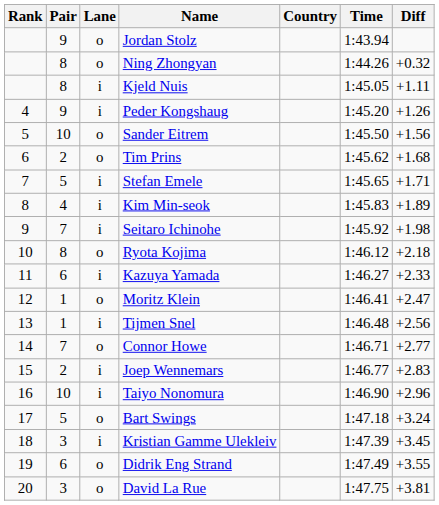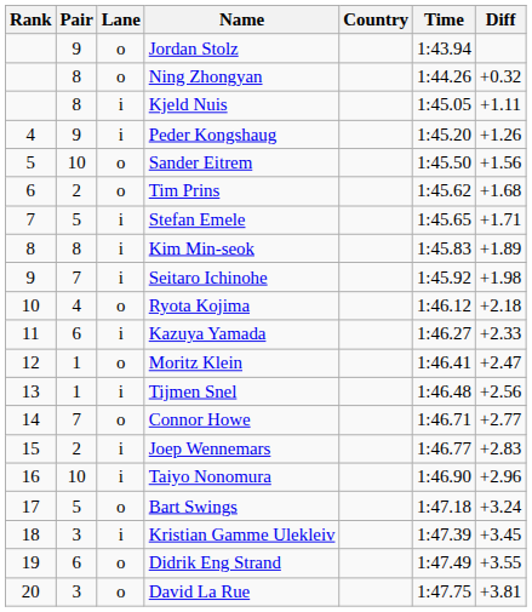Kim Min-seok | Pair: 4 -> 8
Ryota Kojima | Pair: 8 -> 4
